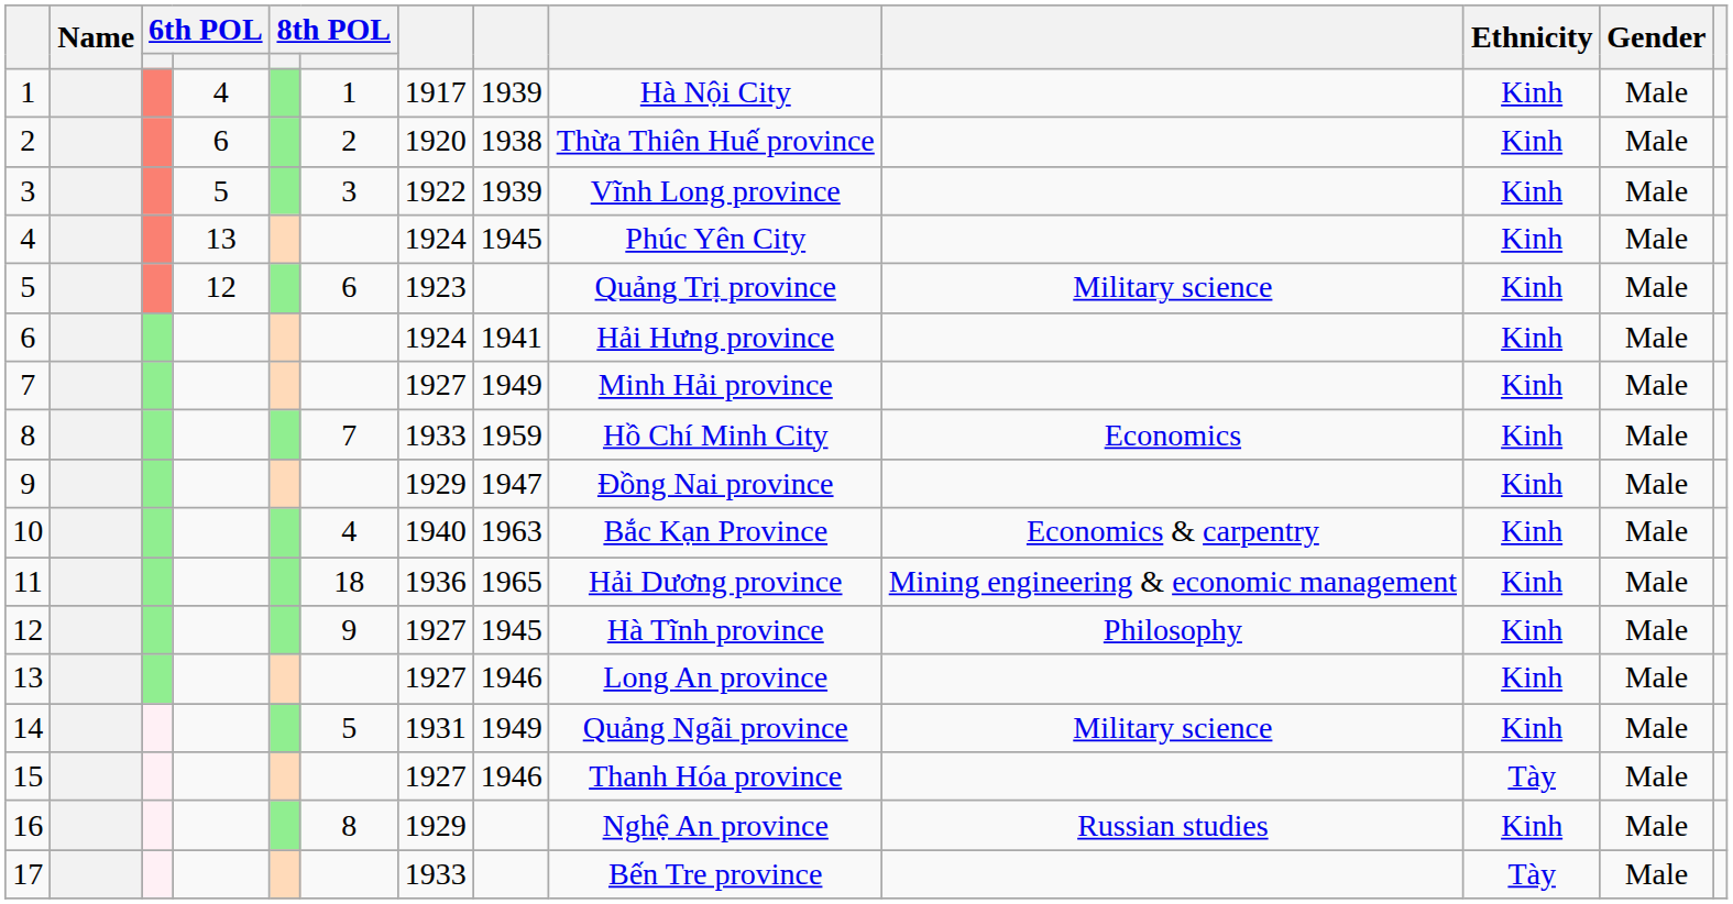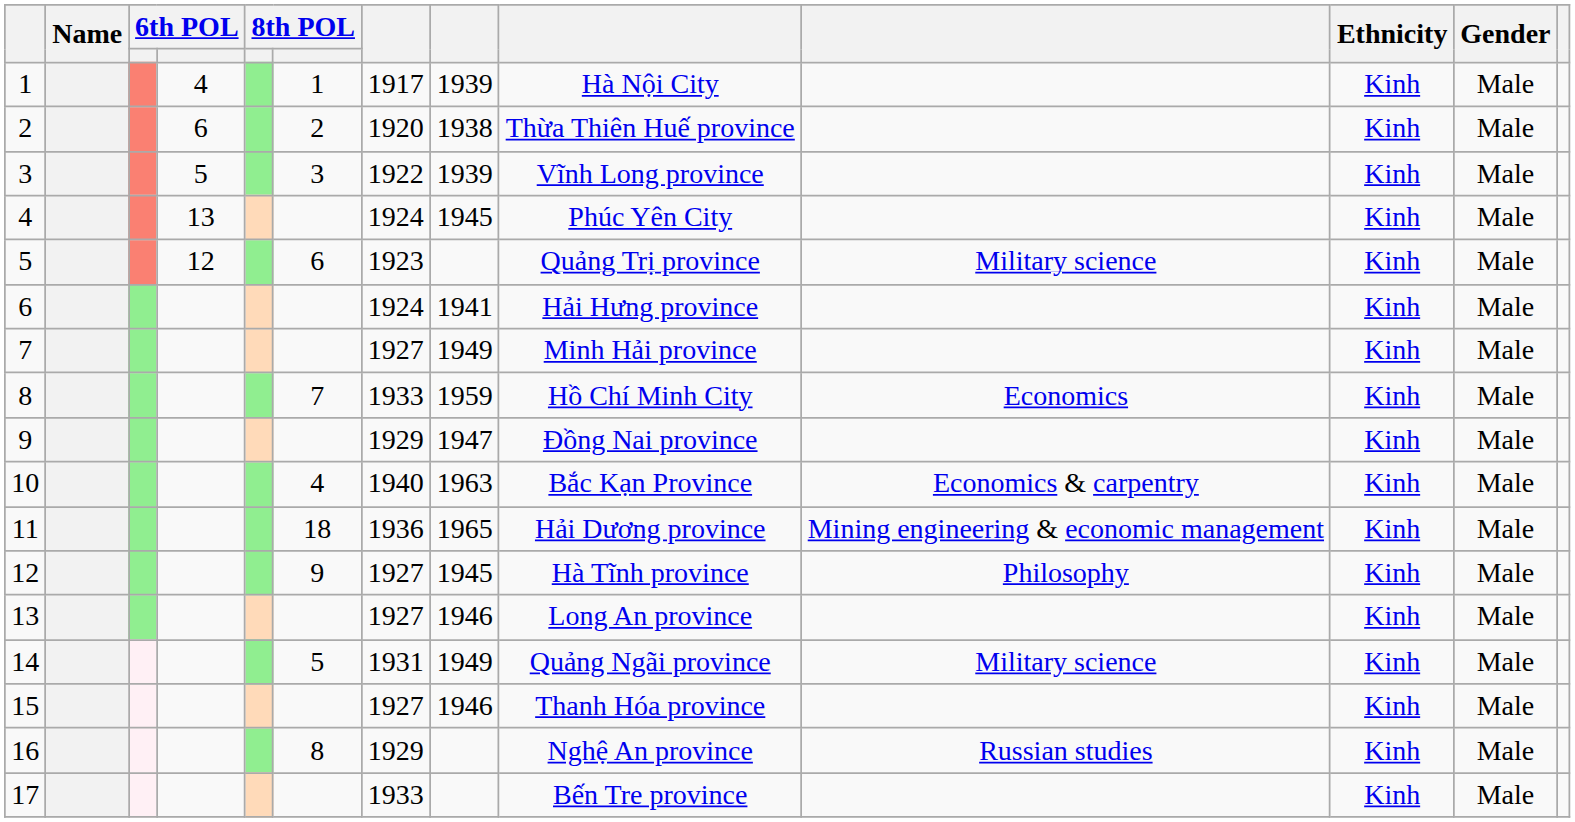15 | Ethnicity: Tày -> Kinh
17 | Ethnicity: Tày -> Kinh
